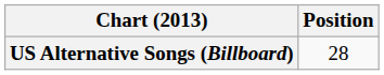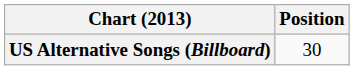US Alternative Songs (Billboard) | Position: 28 -> 30
